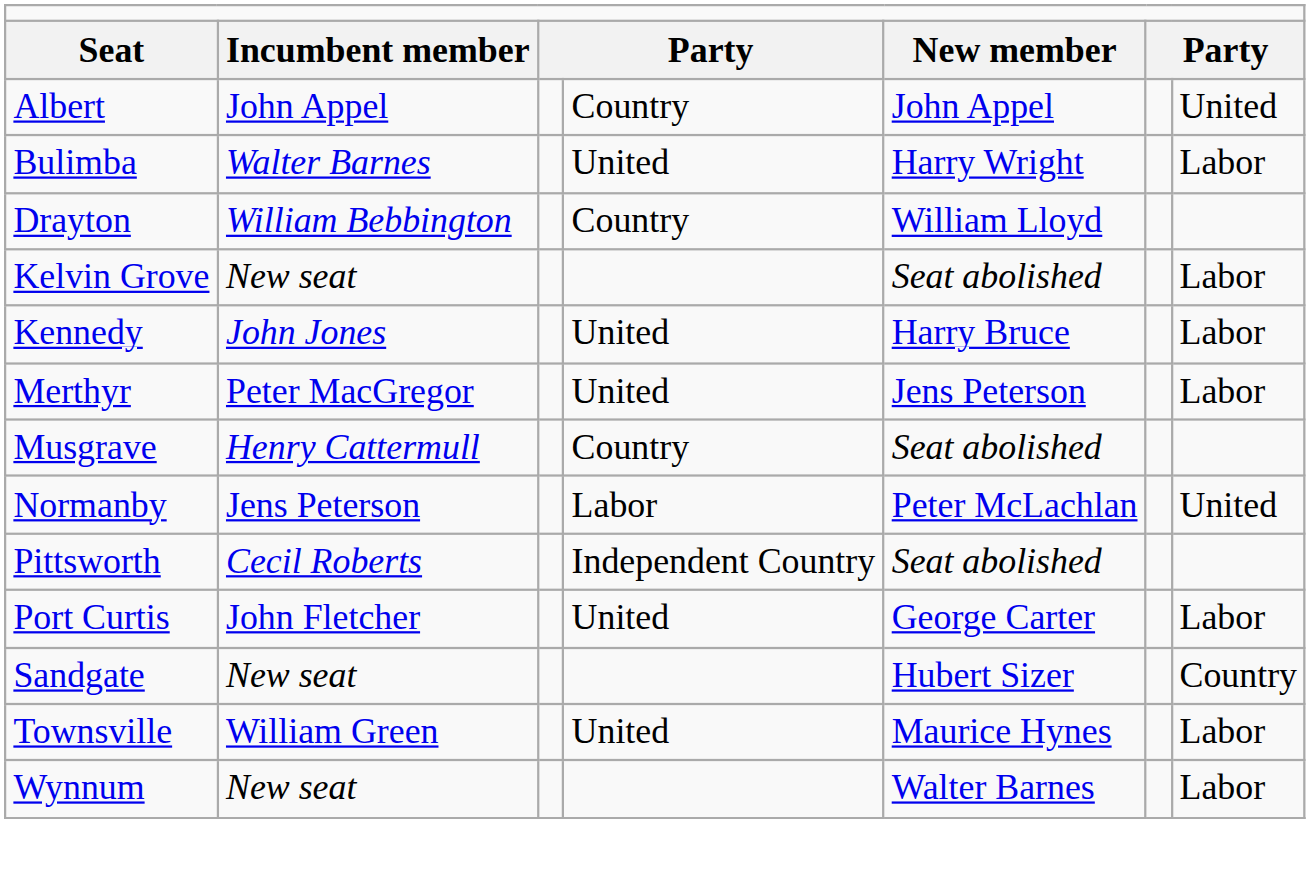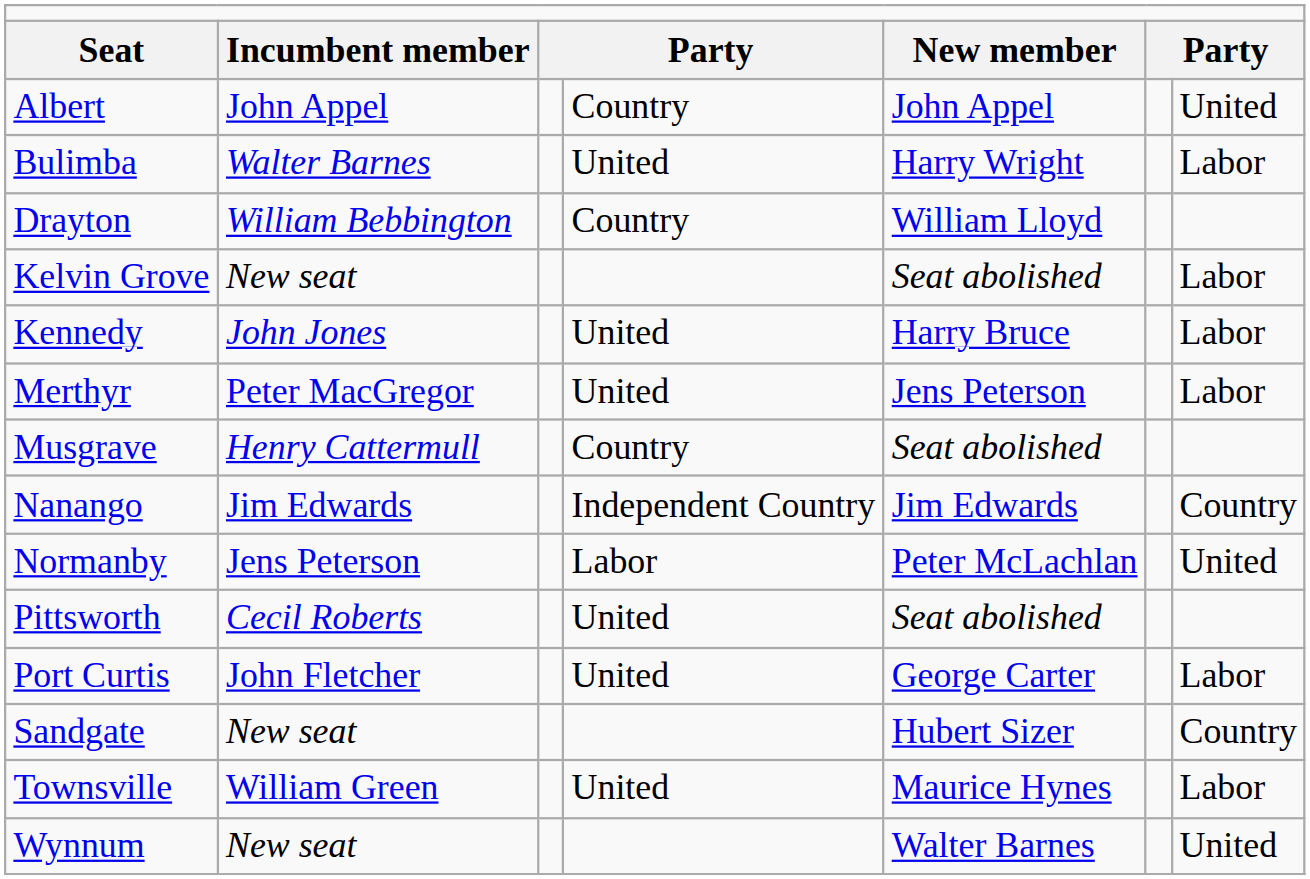+ row: Nanango | Jim Edwards | Independent Country | Jim Edwards | Country
Pittsworth | column 4: Independent Country -> United
Wynnum | column 7: Labor -> United
